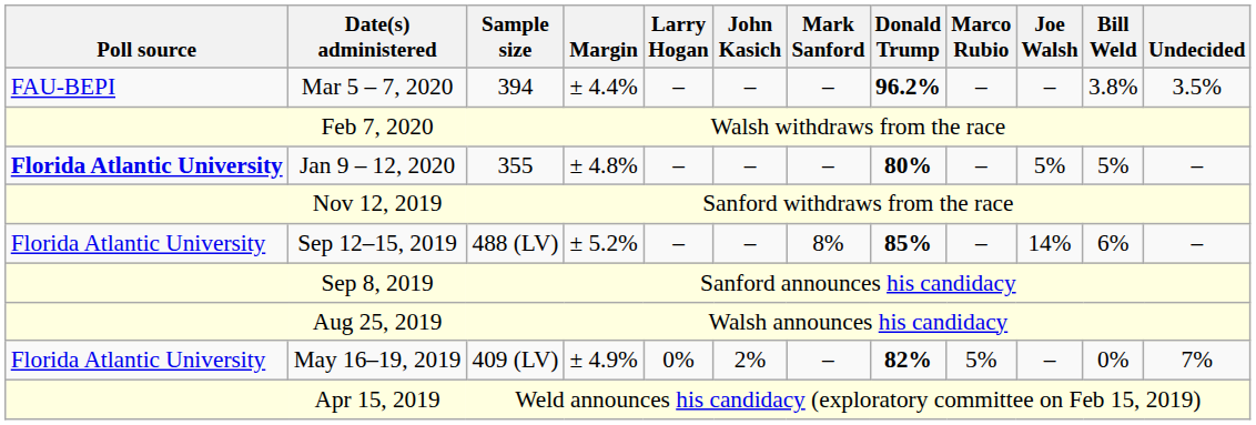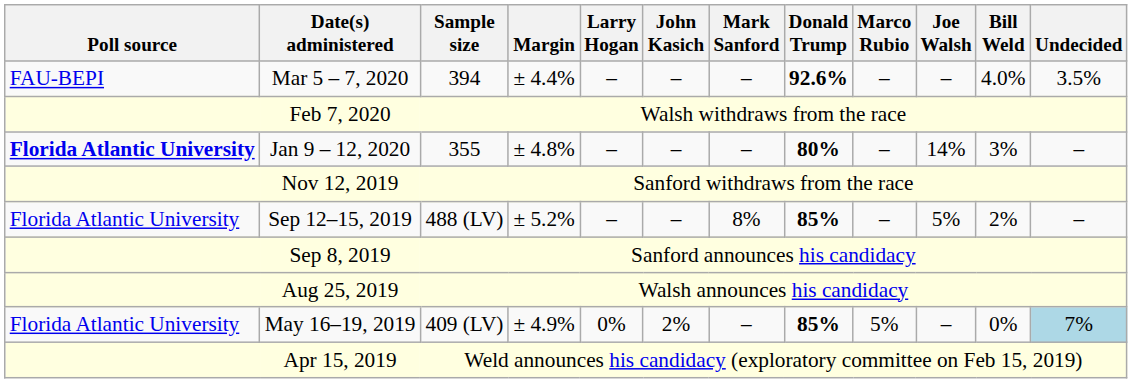Mar 5 – 7, 2020 | Donald Trump: 96.2% -> 92.6%
Mar 5 – 7, 2020 | Bill Weld: 3.8% -> 4.0%
Jan 9 – 12, 2020 | Joe Walsh: 5% -> 14%
Jan 9 – 12, 2020 | Bill Weld: 5% -> 3%
Sep 12–15, 2019 | Joe Walsh: 14% -> 5%
Sep 12–15, 2019 | Bill Weld: 6% -> 2%
May 16–19, 2019 | Donald Trump: 82% -> 85%
May 16–19, 2019 | Undecided: no background -> lightblue background
